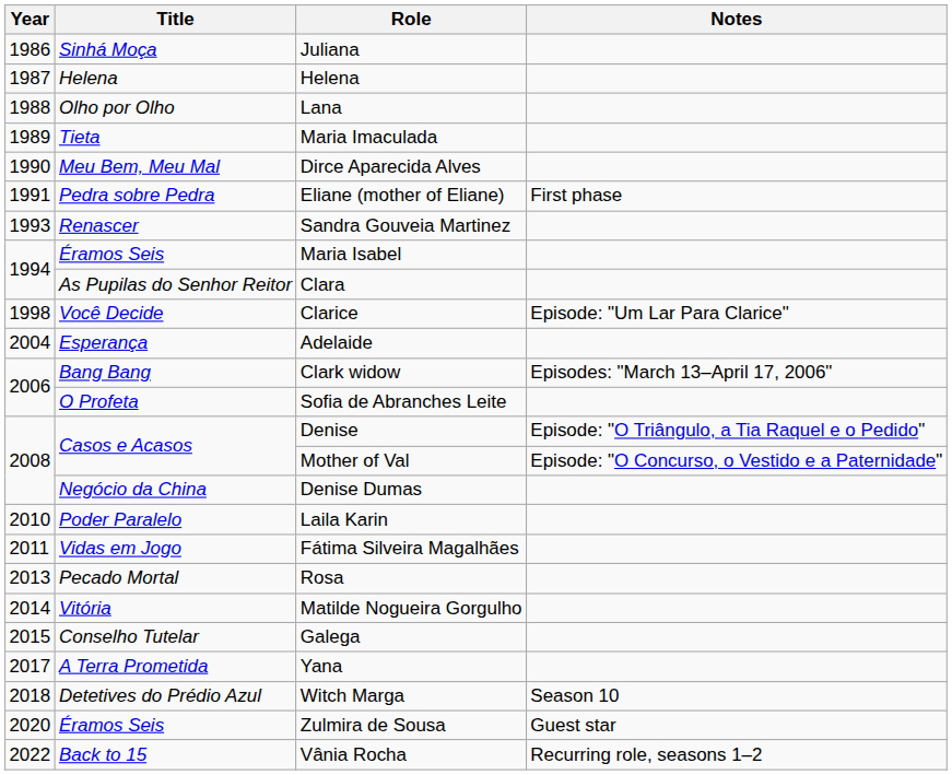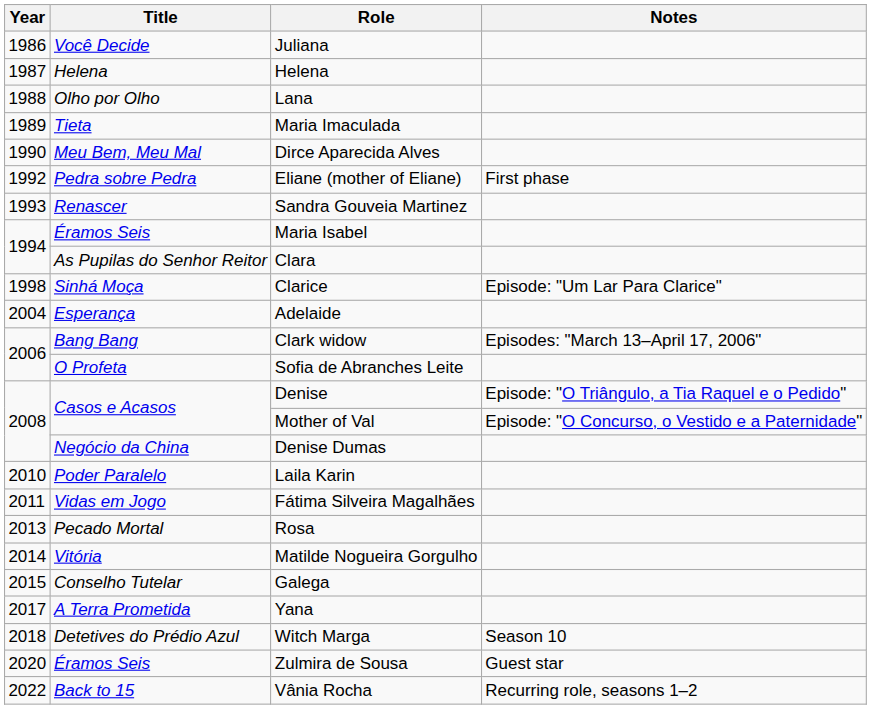Juliana | Title: Sinhá Moça -> Você Decide
Eliane (mother of Eliane) | Year: 1991 -> 1992
Clarice | Title: Você Decide -> Sinhá Moça
